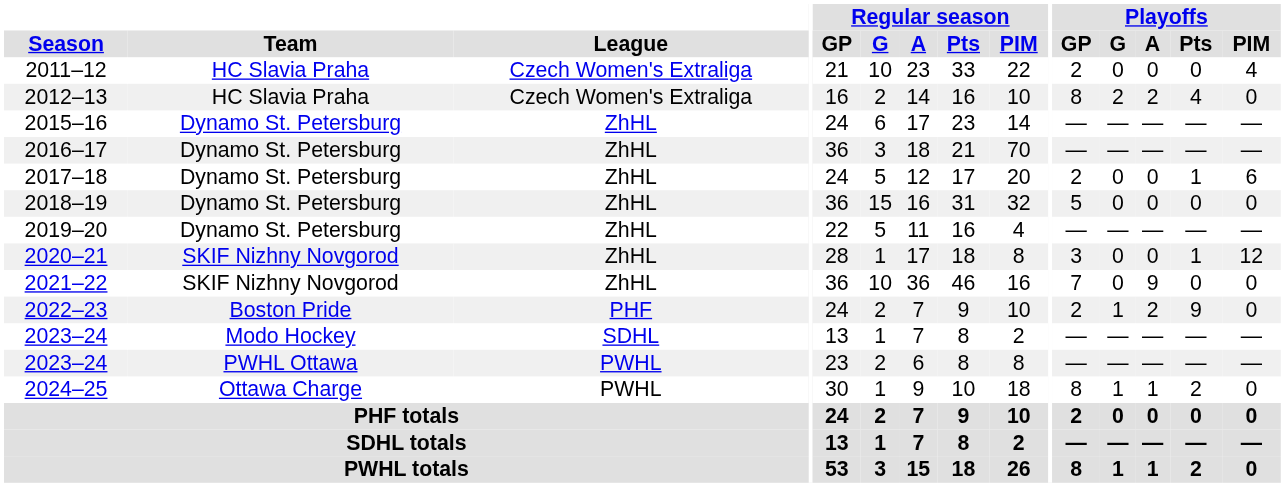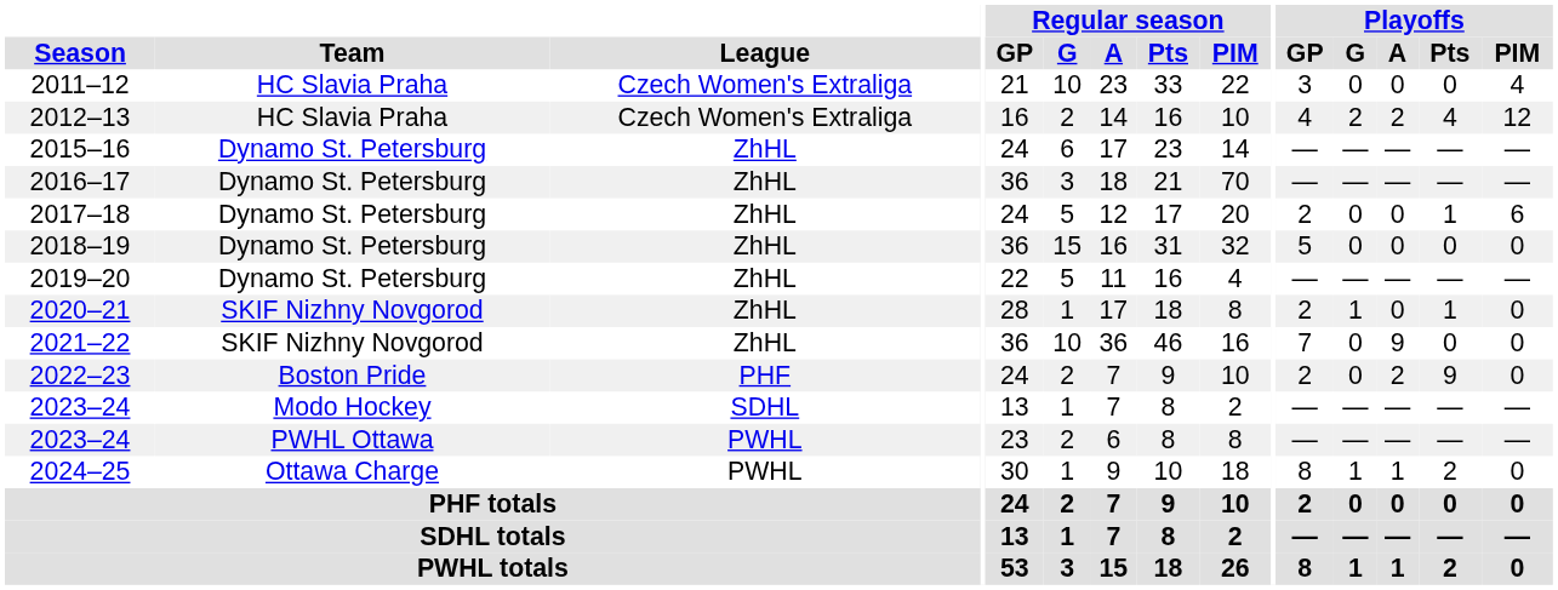2011–12 | Playoffs / GP: 2 -> 3
2012–13 | Playoffs / GP: 8 -> 4
2012–13 | Playoffs / PIM: 0 -> 12
2020–21 | Playoffs / GP: 3 -> 2
2020–21 | Playoffs / G: 0 -> 1
2020–21 | Playoffs / PIM: 12 -> 0
2022–23 | Playoffs / G: 1 -> 0
